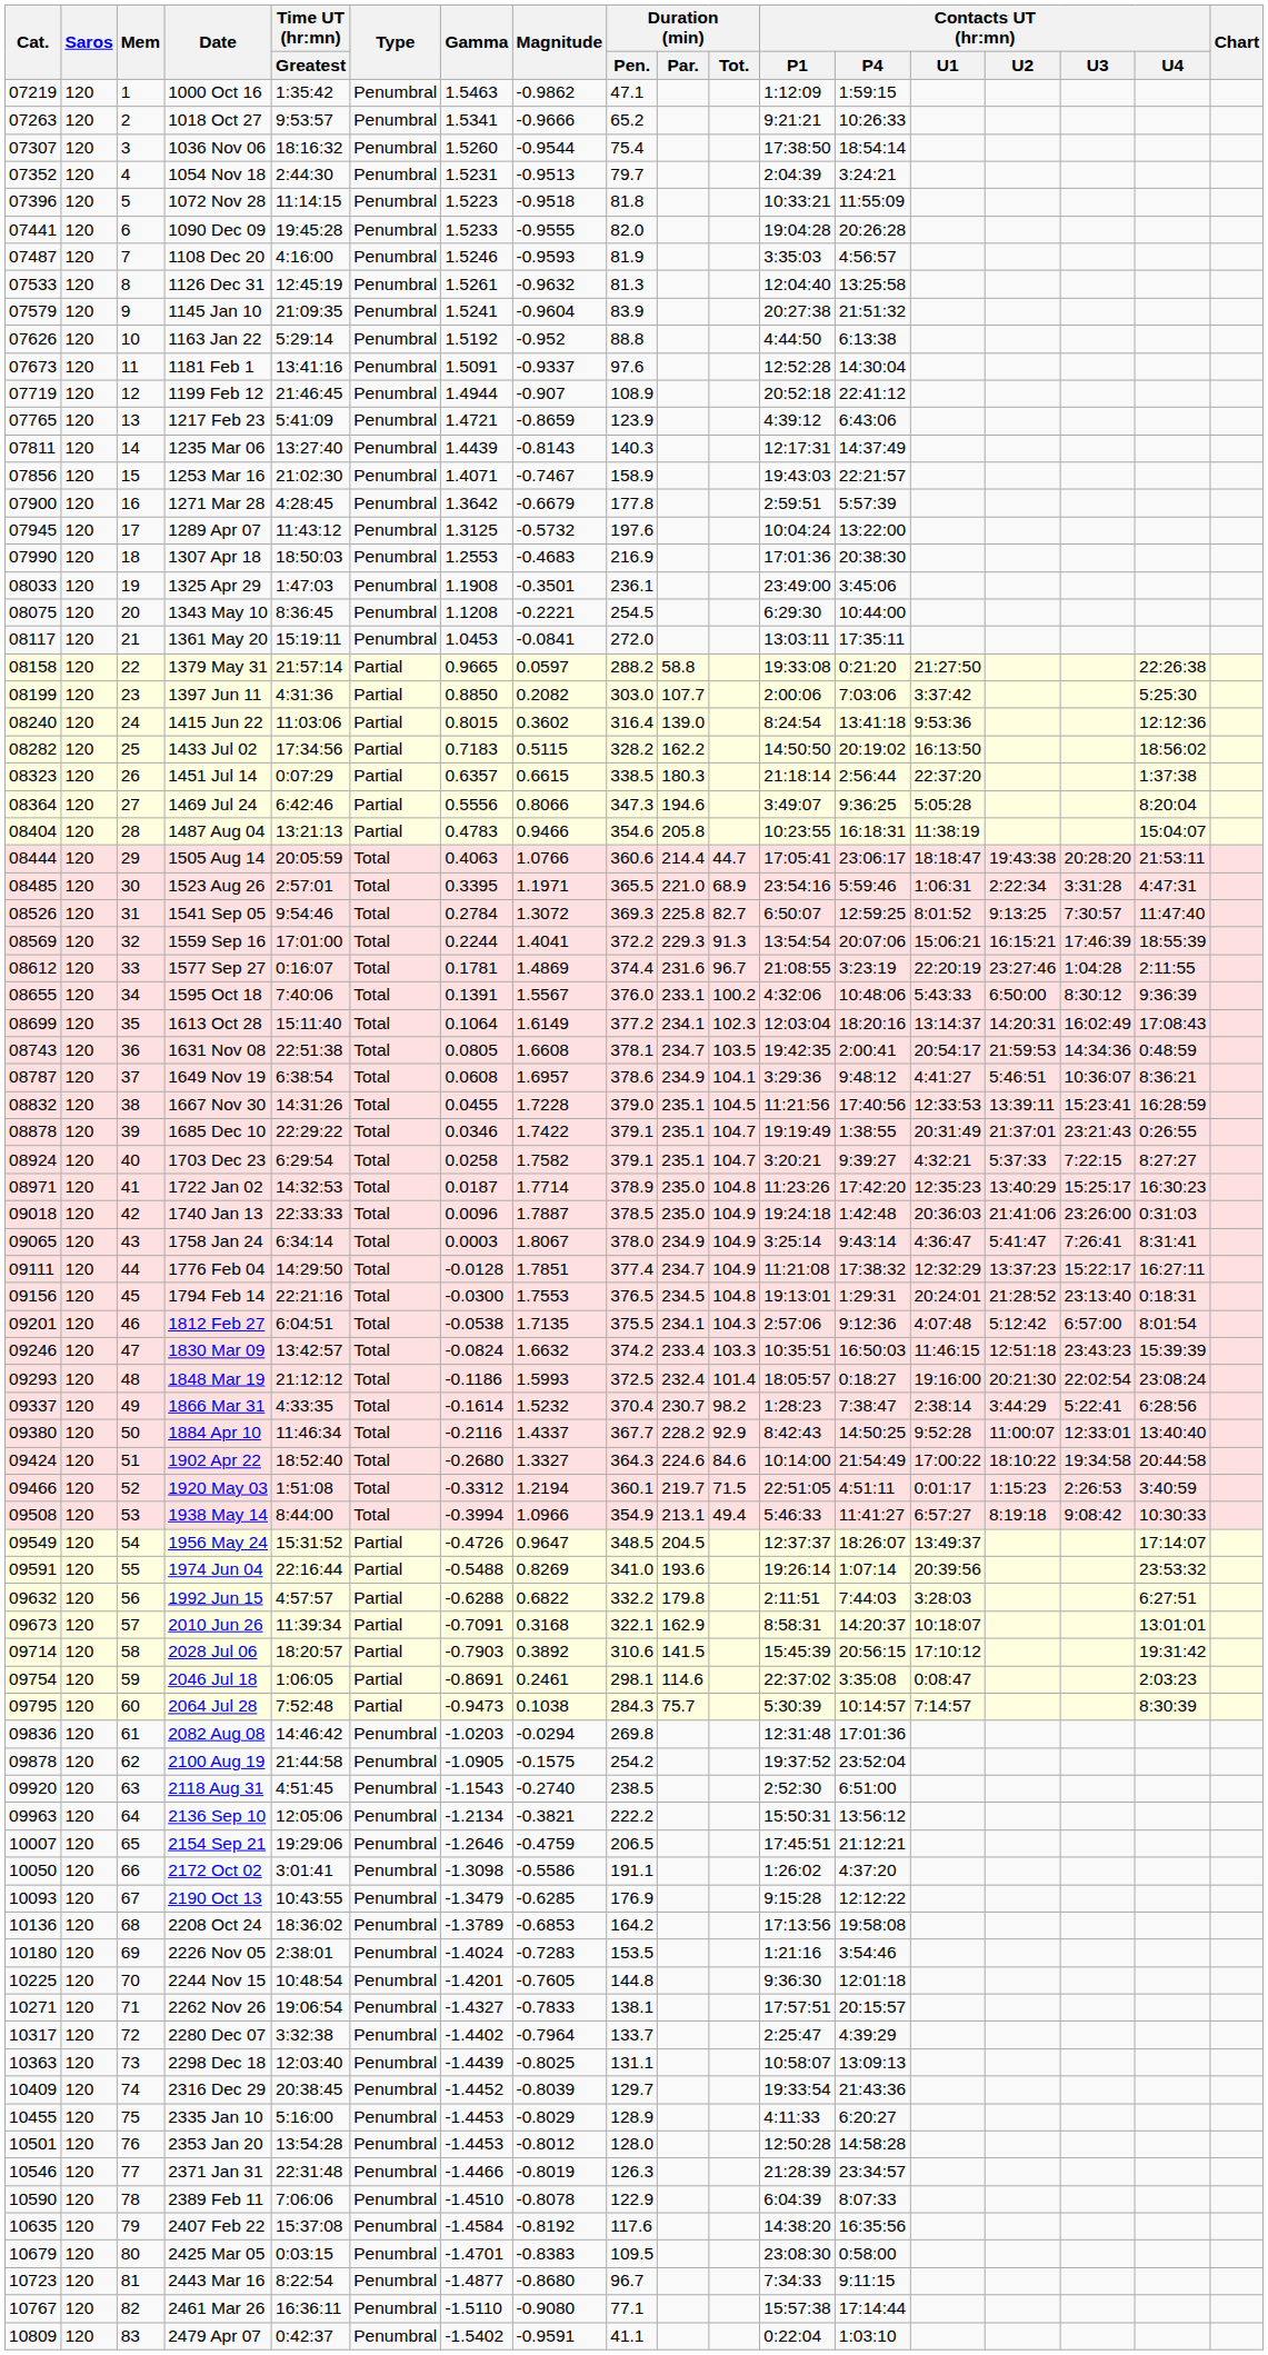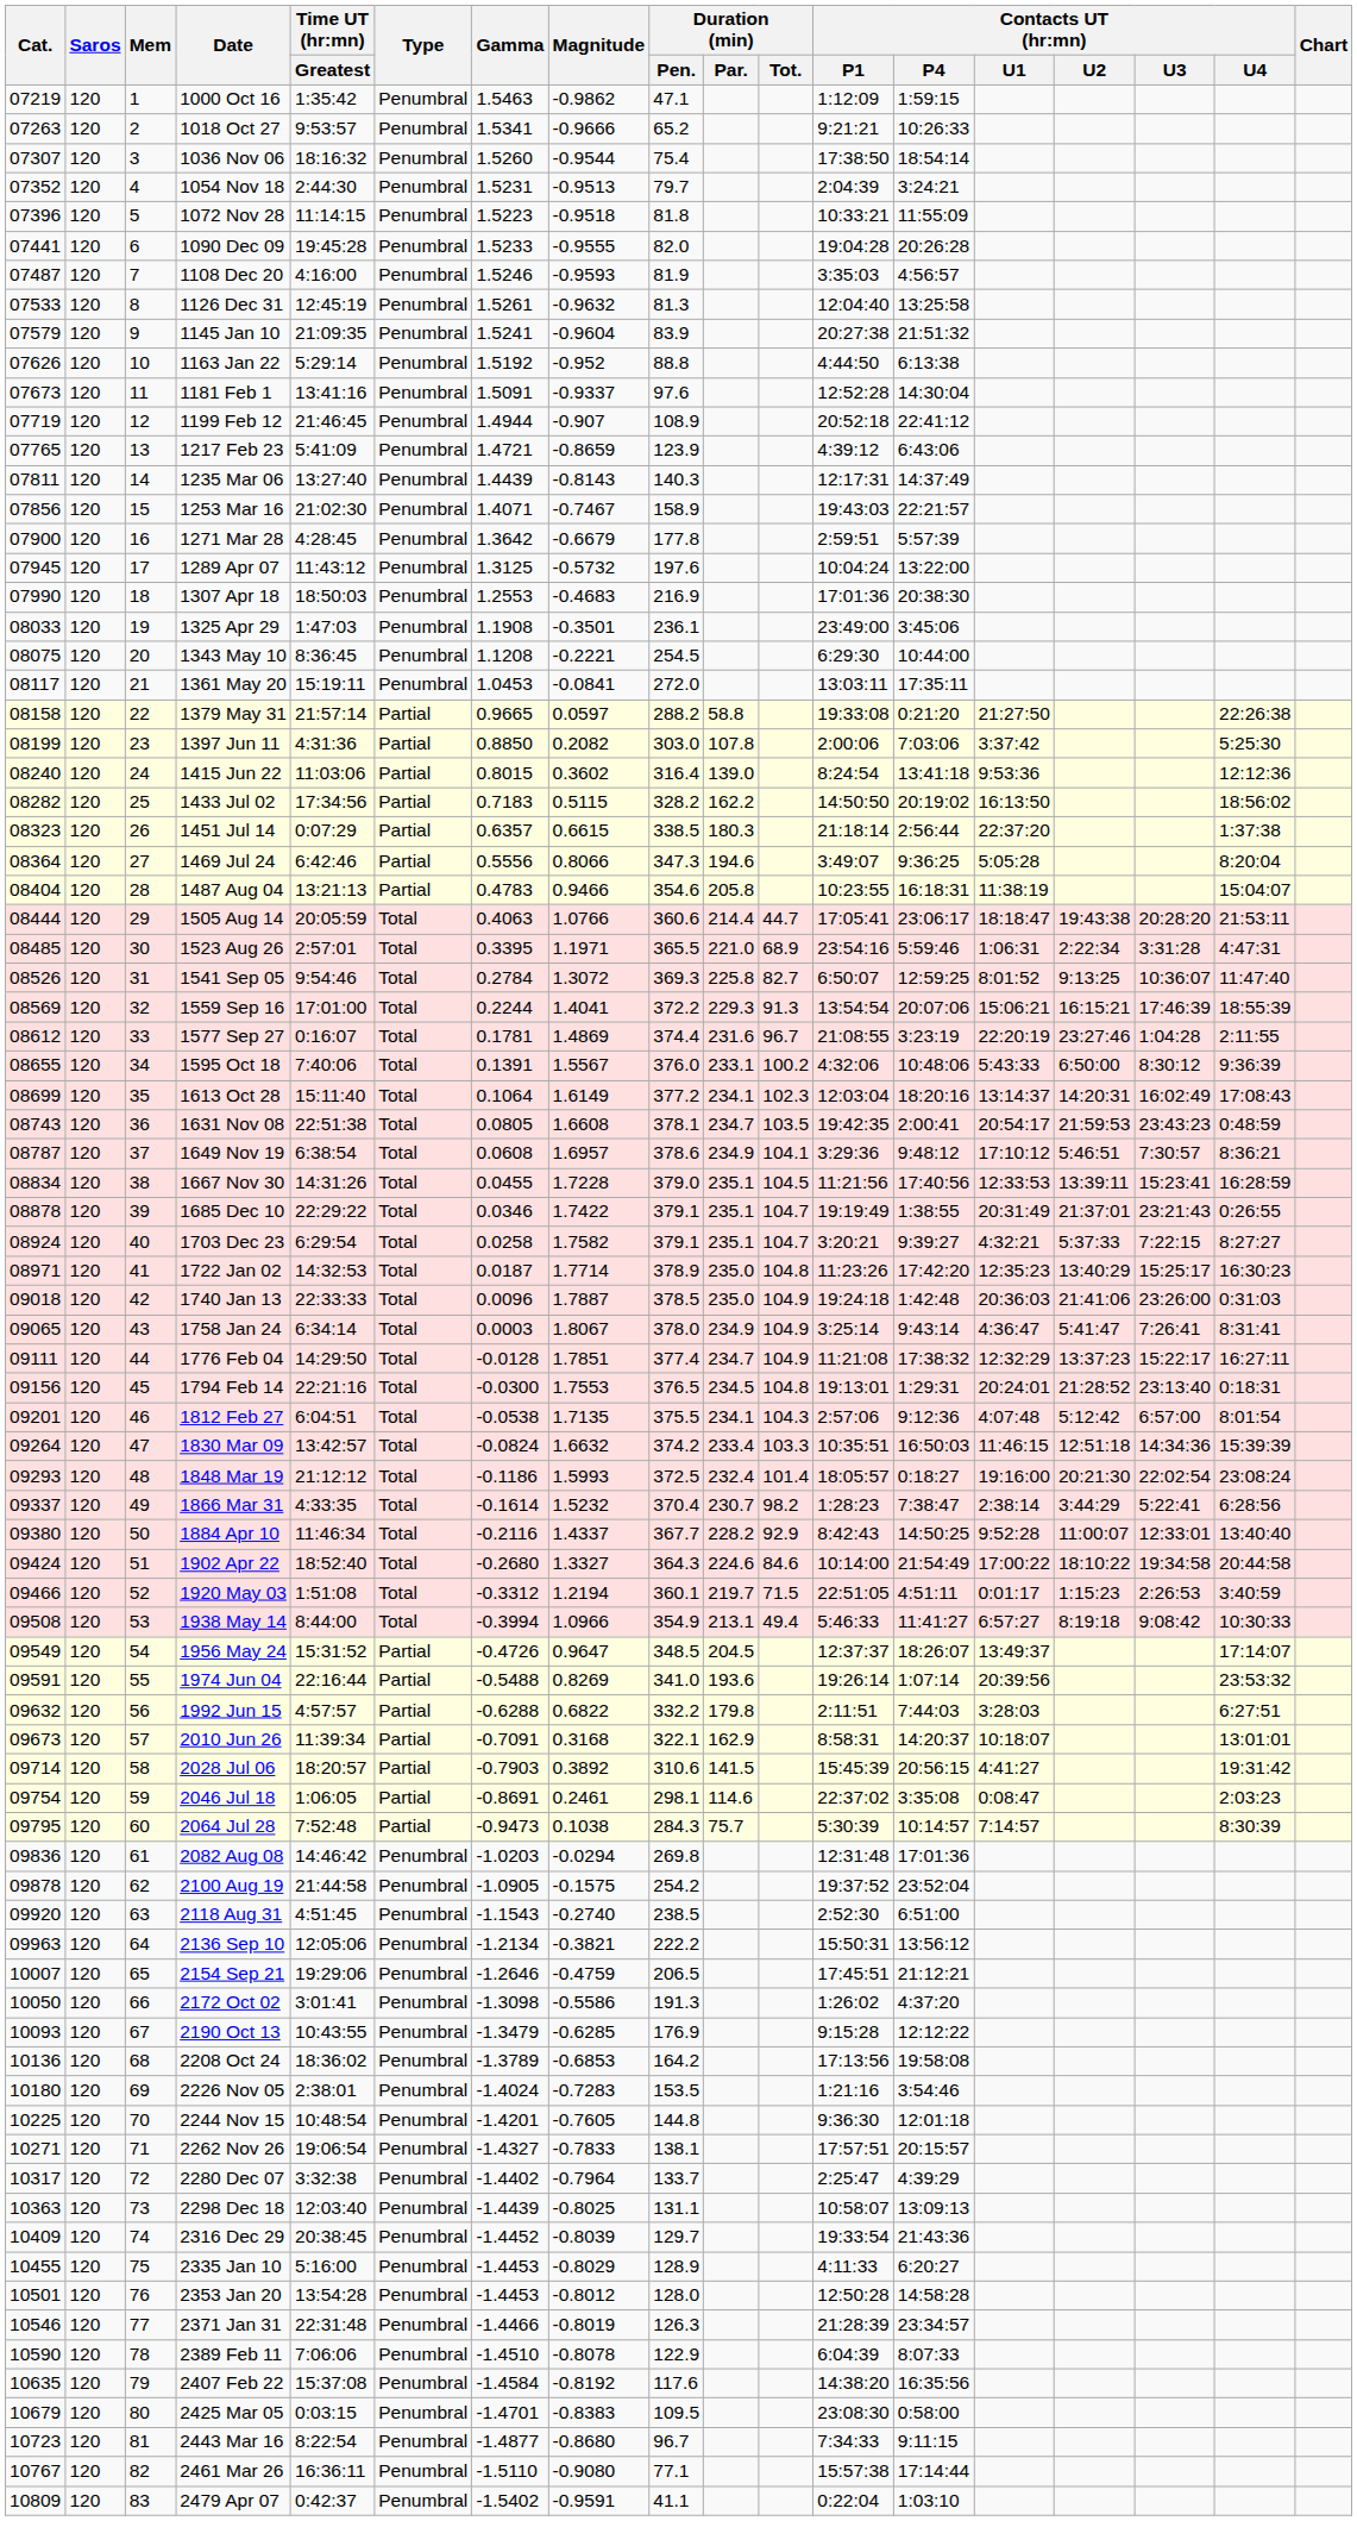1397 Jun 11 | Duration (min) / Par.: 107.7 -> 107.8
1541 Sep 05 | Contacts UT (hr:mn) / U3: 7:30:57 -> 10:36:07
1631 Nov 08 | Contacts UT (hr:mn) / U3: 14:34:36 -> 23:43:23
1649 Nov 19 | Contacts UT (hr:mn) / U1: 4:41:27 -> 17:10:12
1649 Nov 19 | Contacts UT (hr:mn) / U3: 10:36:07 -> 7:30:57
1667 Nov 30 | Cat.: 08832 -> 08834
1830 Mar 09 | Cat.: 09246 -> 09264
1830 Mar 09 | Contacts UT (hr:mn) / U3: 23:43:23 -> 14:34:36
2028 Jul 06 | Contacts UT (hr:mn) / U1: 17:10:12 -> 4:41:27
2172 Oct 02 | Duration (min) / Pen.: 191.1 -> 191.3
